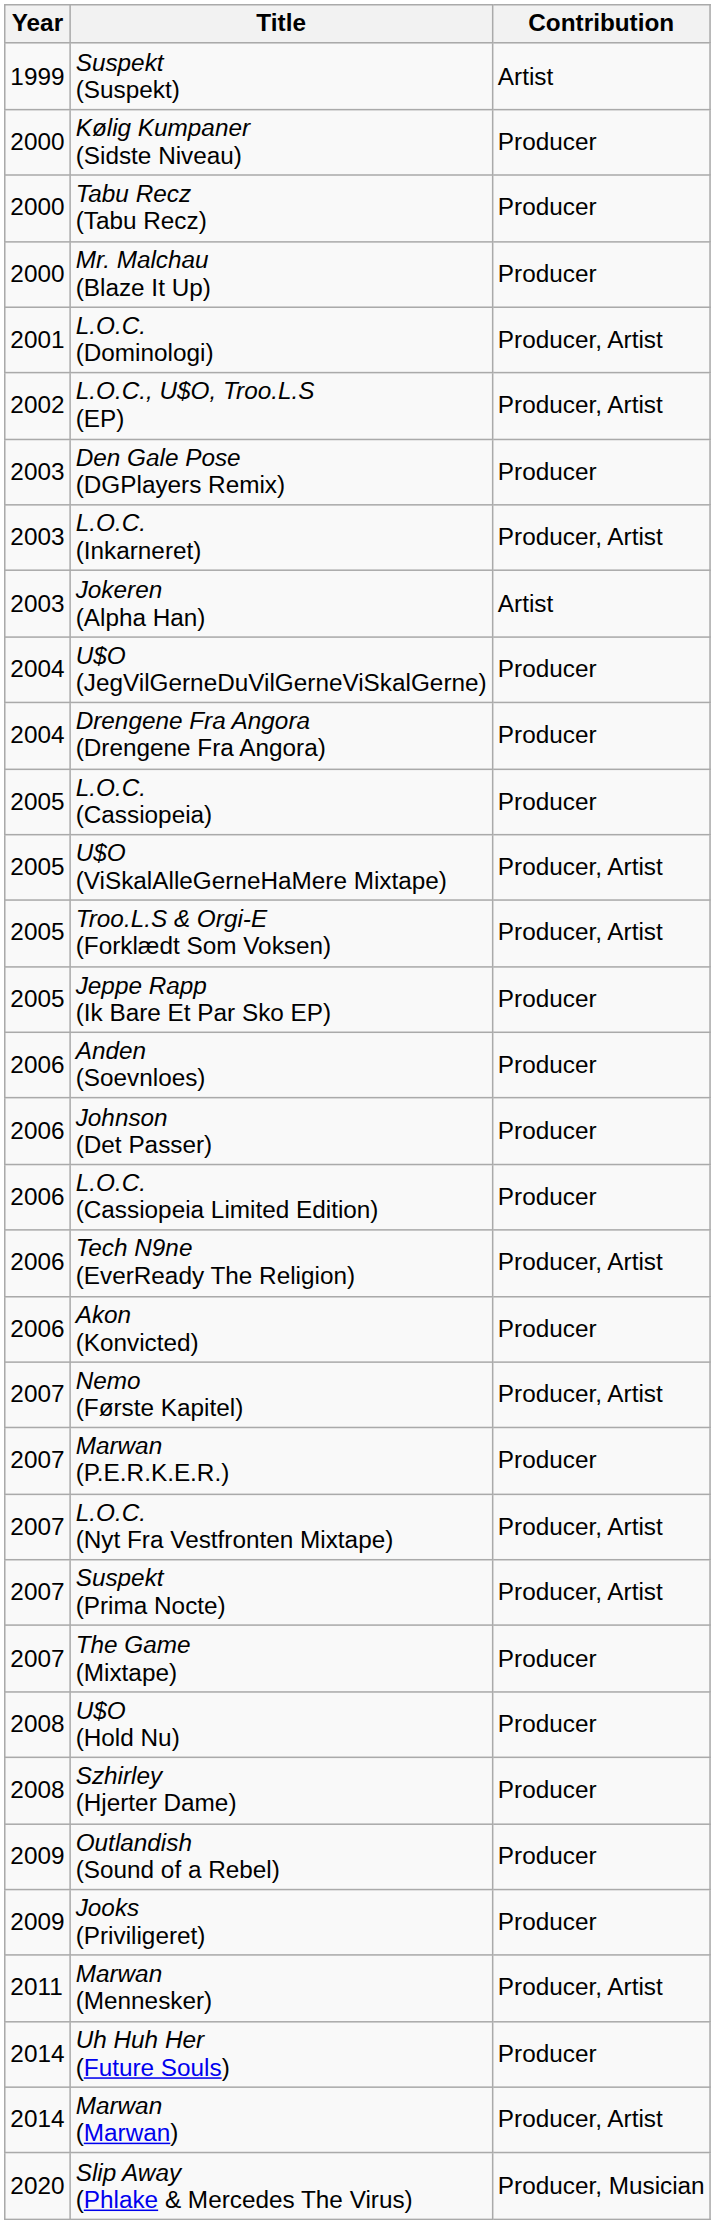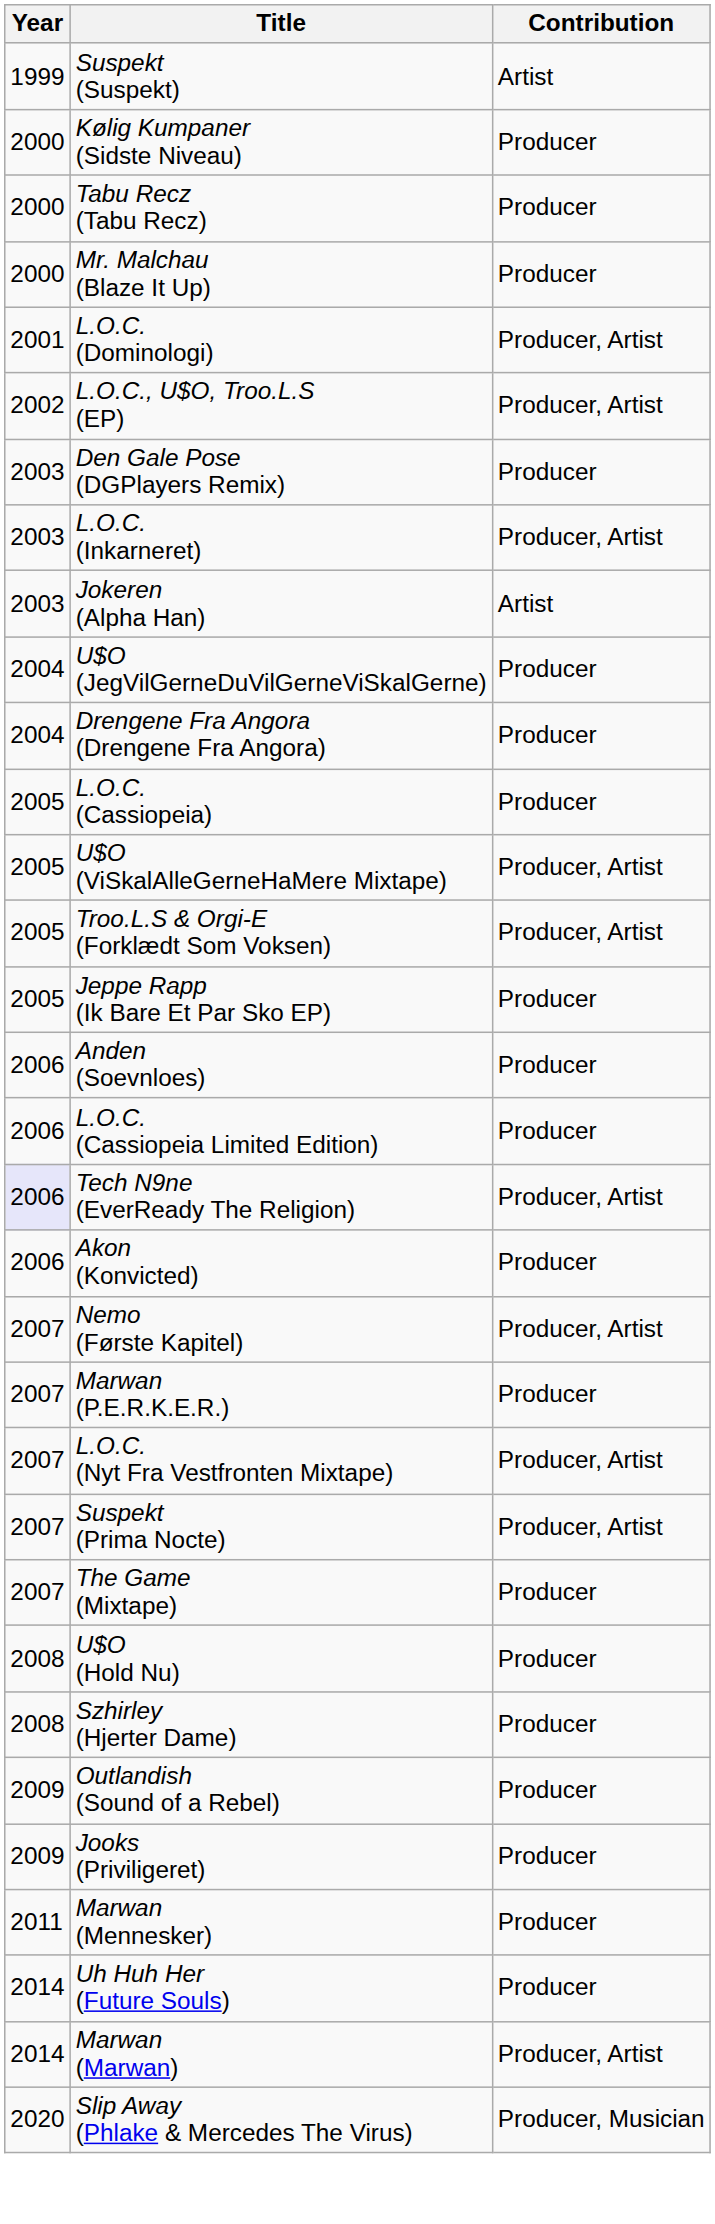- row: 2006 | Johnson (Det Passer) | Producer
Tech N9ne (EverReady The Religion) | Year: no background -> lavender background
Marwan (Mennesker) | Contribution: Producer, Artist -> Producer
